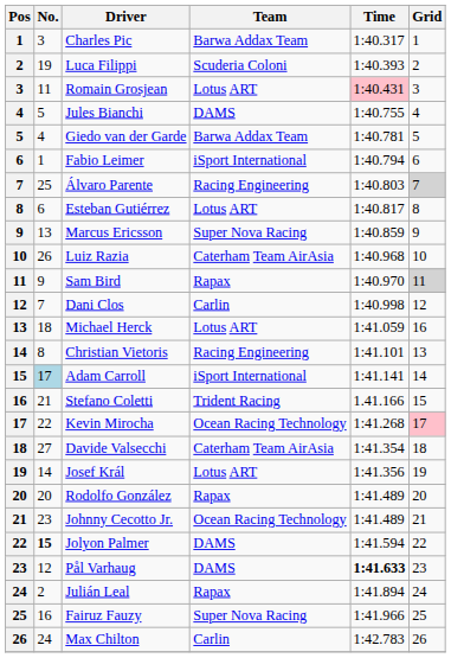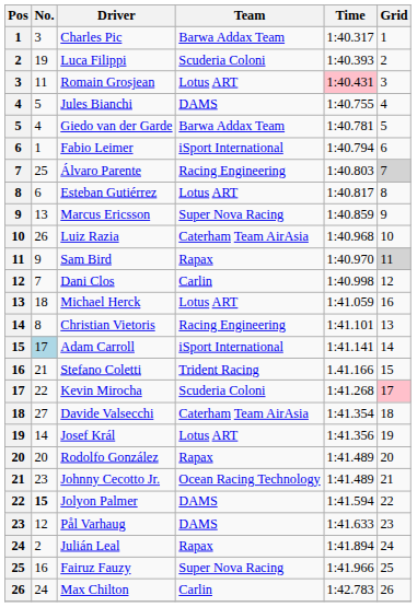Kevin Mirocha | Team: Ocean Racing Technology -> Scuderia Coloni
Pål Varhaug | Time: bold -> normal
